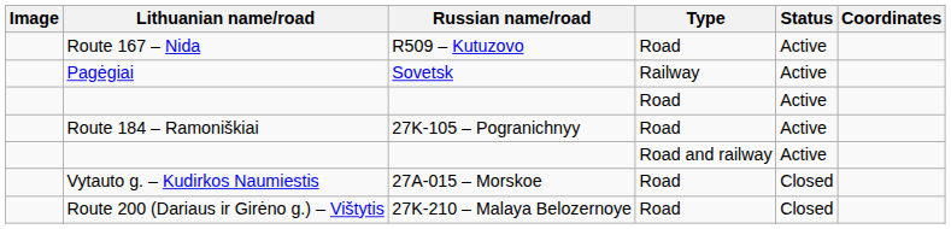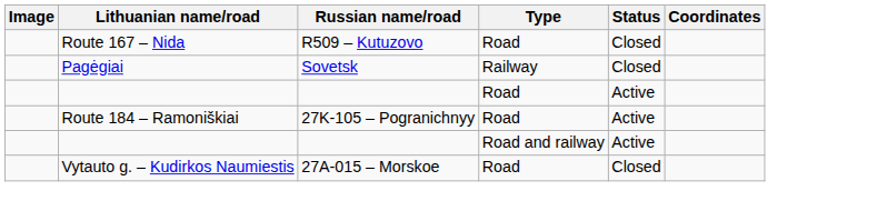Route 167 – Nida | Status: Active -> Closed
Pagėgiai | Status: Active -> Closed
- row: Route 200 (Dariaus ir Girėno g.) – Vištytis | 27K-210 – Malaya Belozernoye | Road | Closed
